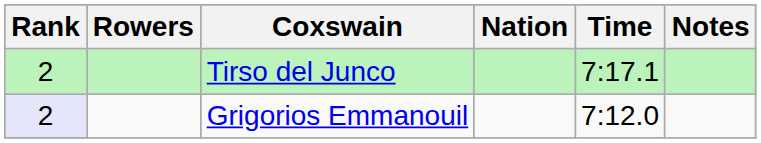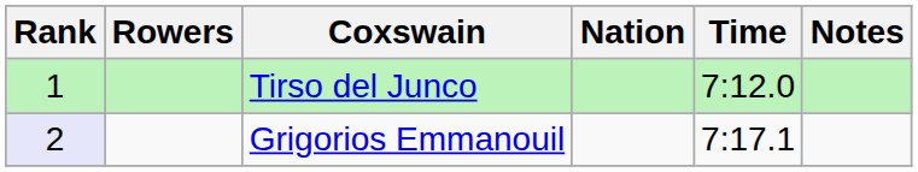Tirso del Junco | Rank: 2 -> 1
Tirso del Junco | Time: 7:17.1 -> 7:12.0
Grigorios Emmanouil | Time: 7:12.0 -> 7:17.1
